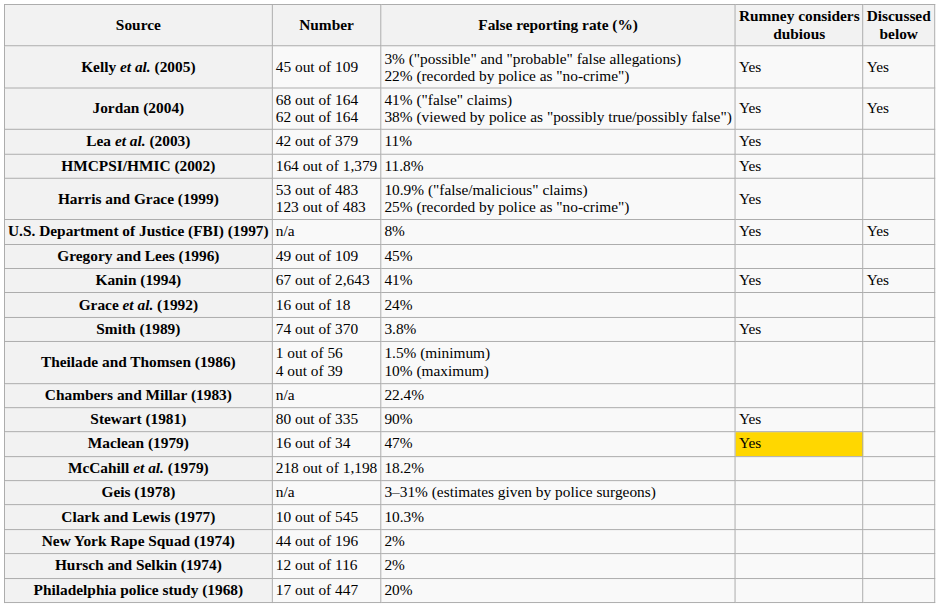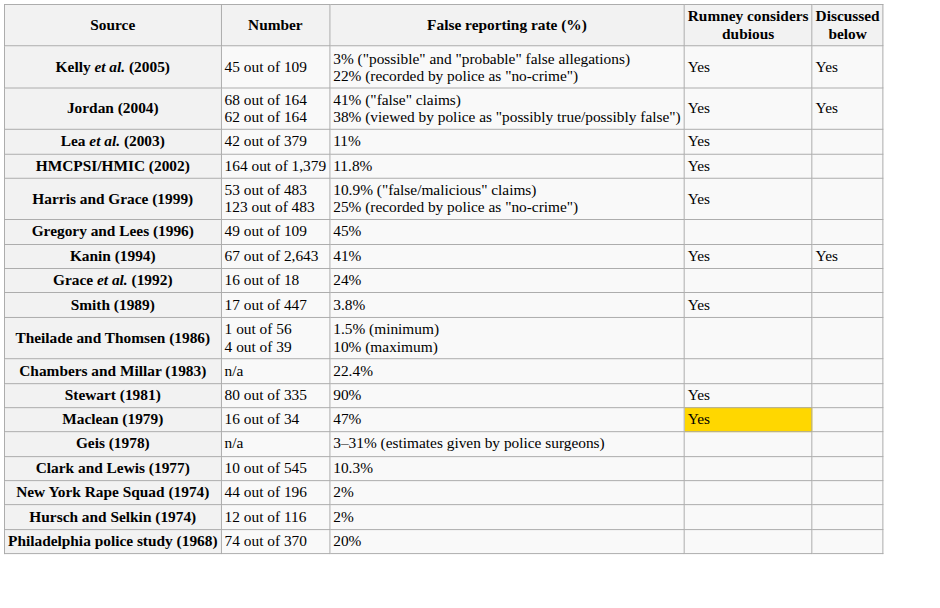- row: U.S. Department of Justice (FBI) (1997) | n/a | 8% | Yes | Yes
Smith (1989) | Number: 74 out of 370 -> 17 out of 447
- row: McCahill et al. (1979) | 218 out of 1,198 | 18.2%
Philadelphia police study (1968) | Number: 17 out of 447 -> 74 out of 370
